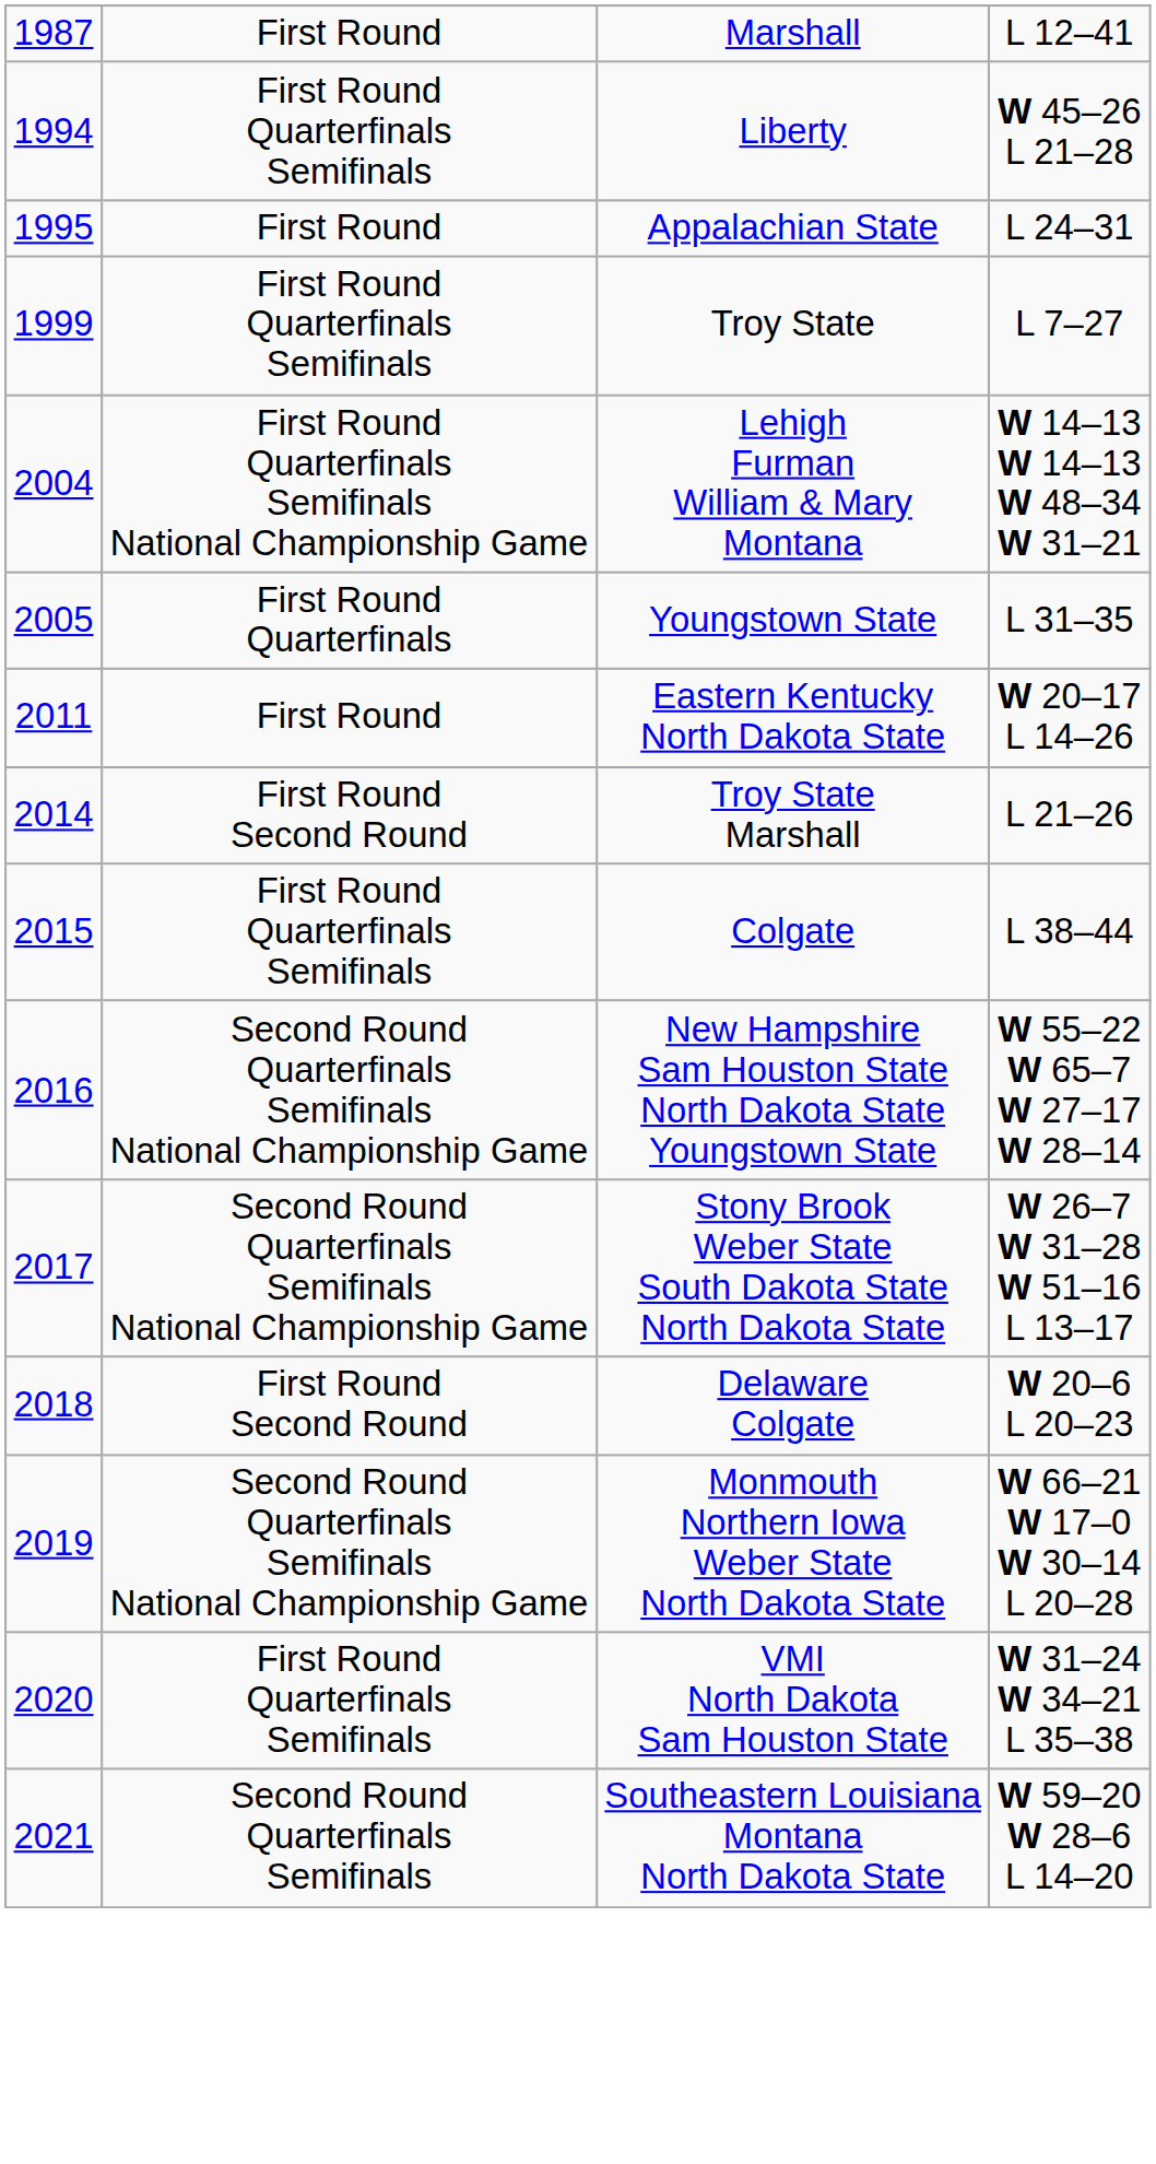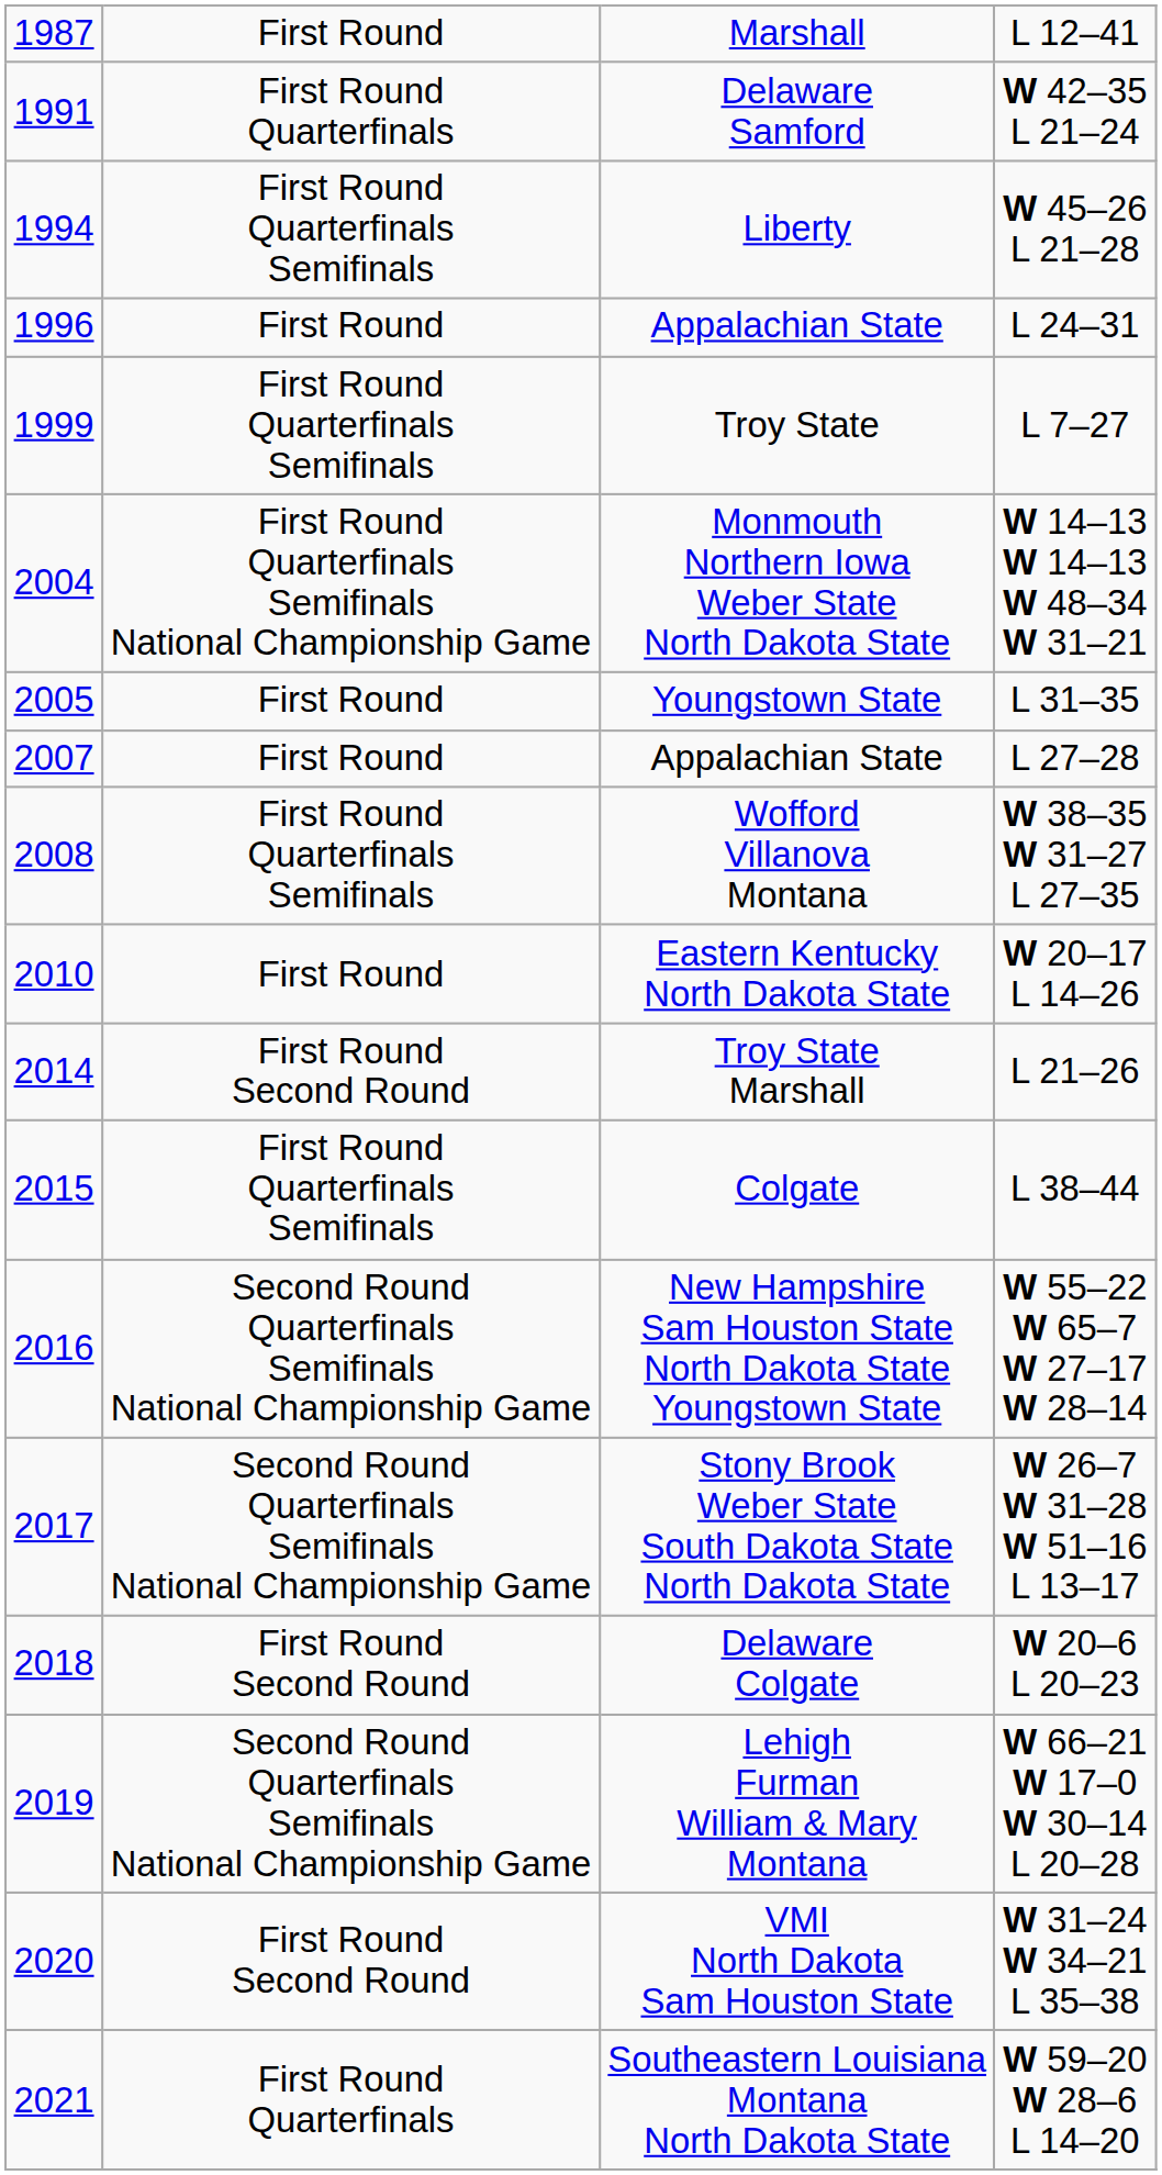+ row: 1991 | First Round Quarterfinals | Delaware Samford | W 42–35 L 21–24
L 24–31 | column 1: 1995 -> 1996
W 14–13 W 14–13 W 48–34 W 31–21 | column 3: Lehigh Furman William & Mary Montana -> Monmouth Northern Iowa Weber State North Dakota State
L 31–35 | column 2: First Round Quarterfinals -> First Round
+ row: 2007 | First Round | Appalachian State | L 27–28
+ row: 2008 | First Round Quarterfinals Semifinals | Wofford Villanova Montana | W 38–35 W 31–27 L 27–35
W 20–17 L 14–26 | column 1: 2011 -> 2010
W 66–21 W 17–0 W 30–14 L 20–28 | column 3: Monmouth Northern Iowa Weber State North Dakota State -> Lehigh Furman William & Mary Montana
W 31–24 W 34–21 L 35–38 | column 2: First Round Quarterfinals Semifinals -> First Round Second Round
W 59–20 W 28–6 L 14–20 | column 2: Second Round Quarterfinals Semifinals -> First Round Quarterfinals
